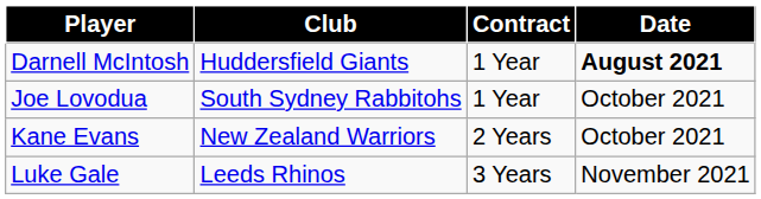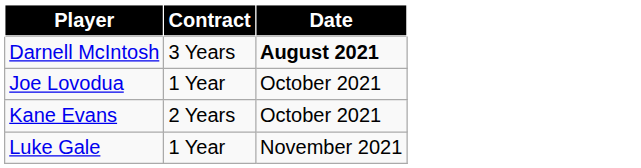- column: Club | Huddersfield Giants | South Sydney Rabbitohs | New Zealand Warriors | Leeds Rhinos
Darnell McIntosh | Contract: 1 Year -> 3 Years
Luke Gale | Contract: 3 Years -> 1 Year
